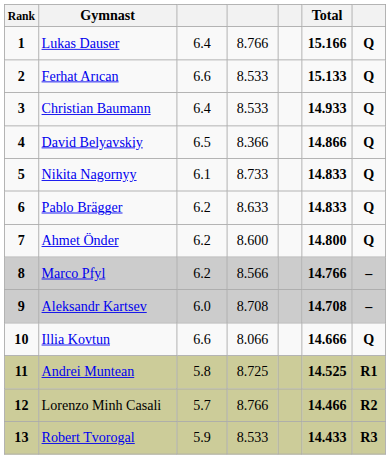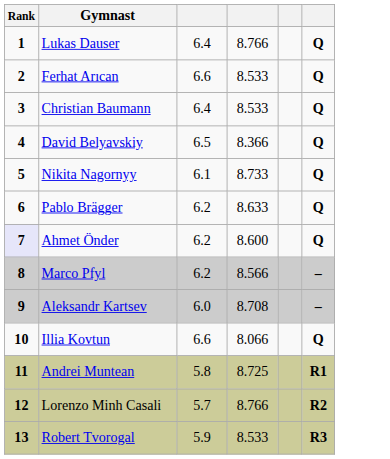- column: Total | 15.166 | 15.133 | 14.933 | 14.866 | 14.833 | 14.833 | 14.800 | 14.766 | 14.708 | 14.666 | 14.525 | 14.466 | 14.433
Ahmet Önder | Rank: no background -> lavender background
